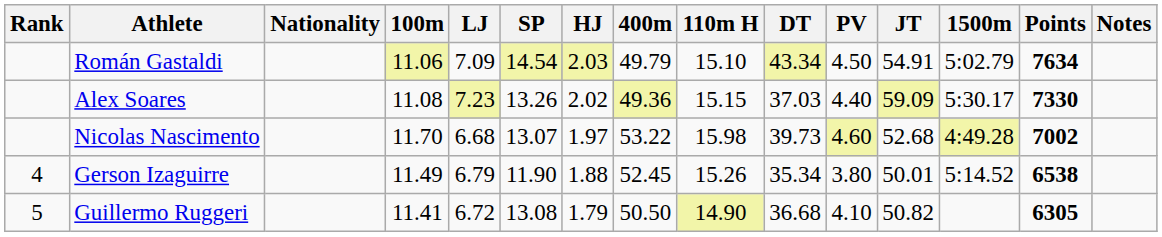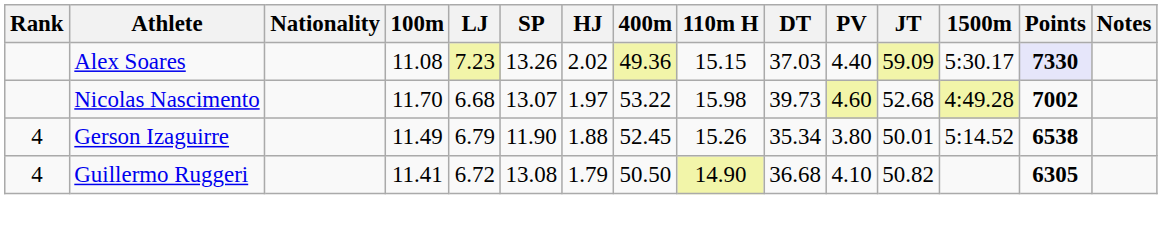- row: Román Gastaldi | 11.06 | 7.09 | 14.54 | 2.03 | 49.79 | 15.10 | 43.34 | 4.50 | 54.91 | 5:02.79 | 7634
Alex Soares | Points: no background -> lavender background
Guillermo Ruggeri | Rank: 5 -> 4
